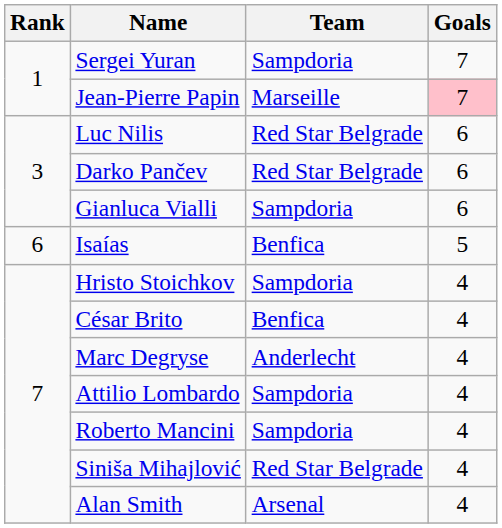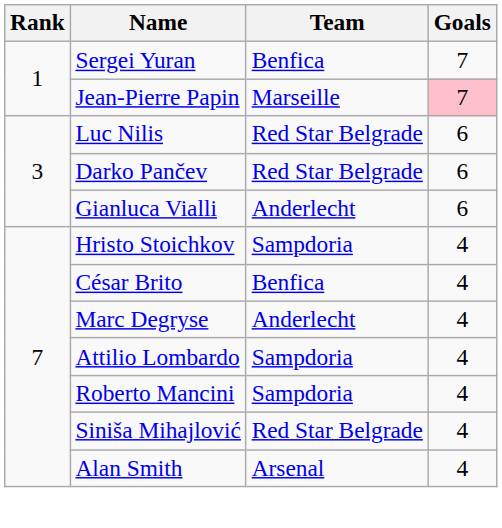Sergei Yuran | Team: Sampdoria -> Benfica
Gianluca Vialli | Team: Sampdoria -> Anderlecht
- row: 6 | Isaías | Benfica | 5
